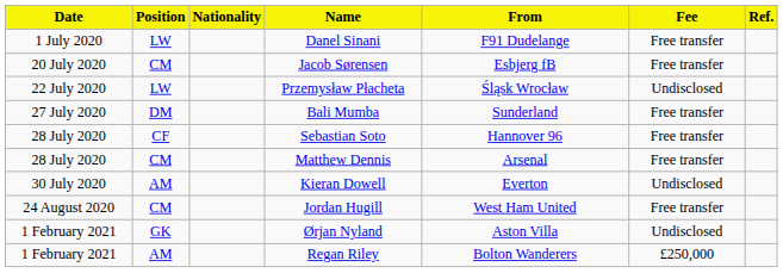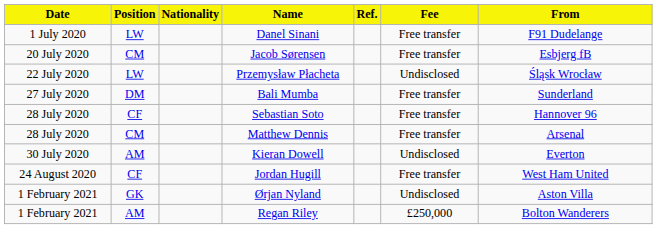columns swapped: From <-> Ref.
Jordan Hugill | Position: CM -> CF
